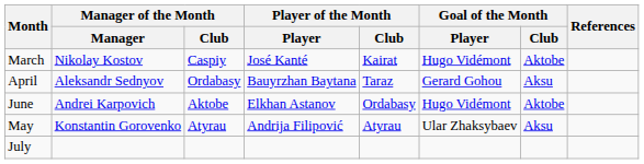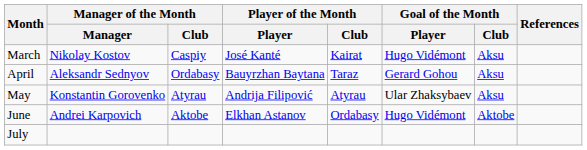March | Goal of the Month / Club: Aktobe -> Aksu
rows swapped: May <-> June
